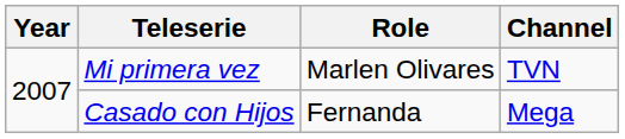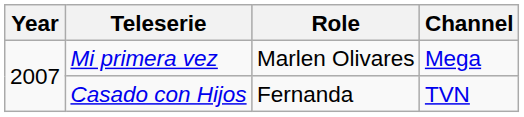Mi primera vez | Channel: TVN -> Mega
Casado con Hijos | Channel: Mega -> TVN
